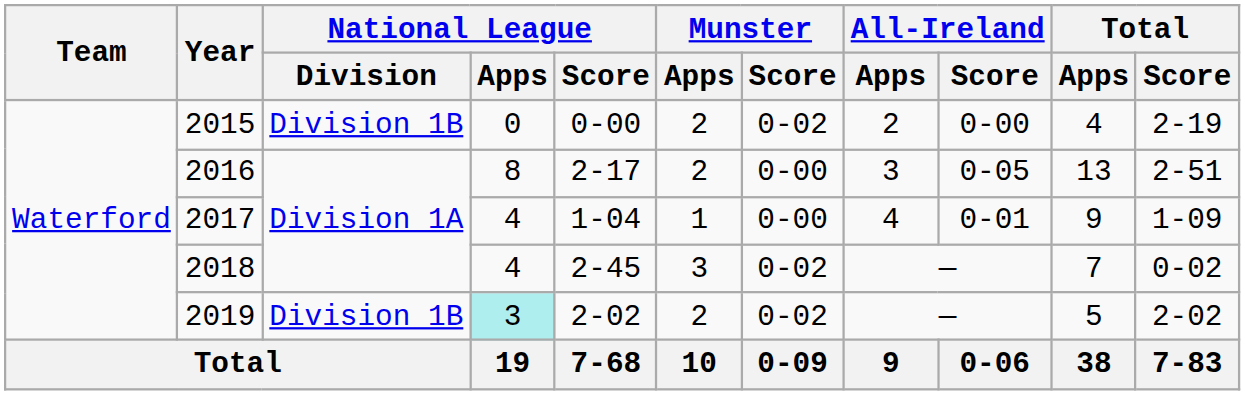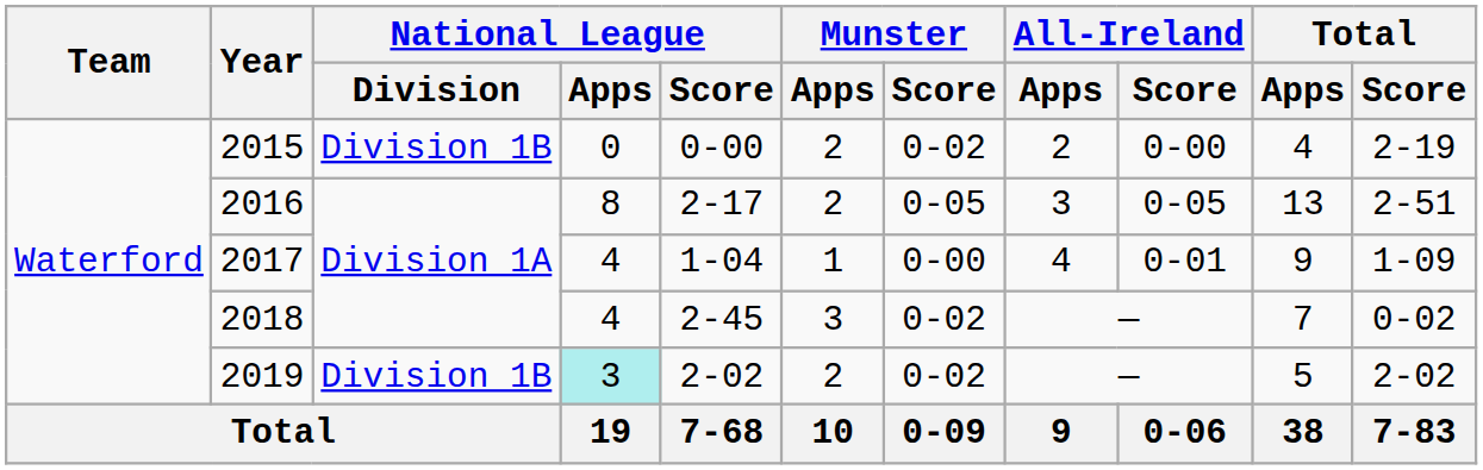2016 | Munster / Score: 0-00 -> 0-05
